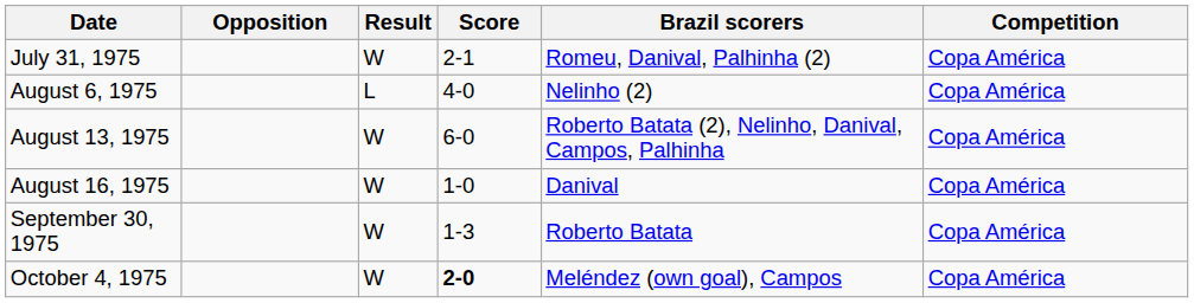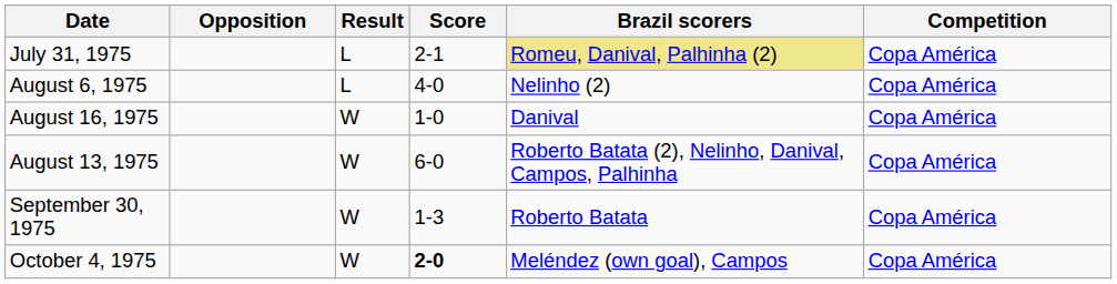July 31, 1975 | Result: W -> L
July 31, 1975 | Brazil scorers: no background -> khaki background
rows swapped: August 13, 1975 <-> August 16, 1975
